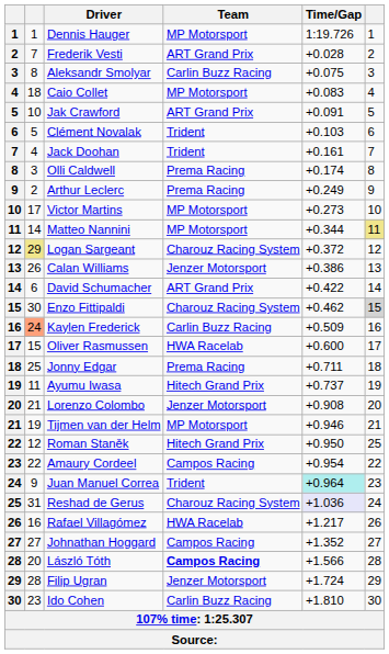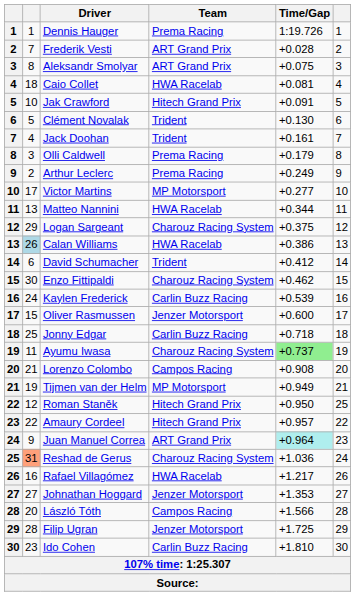Dennis Hauger | Team: MP Motorsport -> Prema Racing
Aleksandr Smolyar | Team: Carlin Buzz Racing -> ART Grand Prix
Caio Collet | Team: MP Motorsport -> HWA Racelab
Caio Collet | Time/Gap: +0.083 -> +0.081
Jak Crawford | Team: ART Grand Prix -> Hitech Grand Prix
Clément Novalak | Time/Gap: +0.103 -> +0.130
Olli Caldwell | Time/Gap: +0.174 -> +0.179
Victor Martins | Time/Gap: +0.273 -> +0.277
Matteo Nannini | column 2: 14 -> 13
Matteo Nannini | Team: MP Motorsport -> HWA Racelab
Matteo Nannini | column 6: khaki background -> no background
Logan Sargeant | column 2: khaki background -> no background
Logan Sargeant | Time/Gap: +0.372 -> +0.375
Calan Williams | column 2: no background -> lightblue background
Calan Williams | Team: Jenzer Motorsport -> HWA Racelab
David Schumacher | Team: ART Grand Prix -> Trident
David Schumacher | Time/Gap: +0.422 -> +0.412
Enzo Fittipaldi | column 6: lightgrey background -> no background
Kaylen Frederick | column 2: lightsalmon background -> no background
Kaylen Frederick | Time/Gap: +0.509 -> +0.539
Oliver Rasmussen | Team: HWA Racelab -> Jenzer Motorsport
Jonny Edgar | Team: Prema Racing -> Carlin Buzz Racing
Jonny Edgar | Time/Gap: +0.711 -> +0.718
Ayumu Iwasa | Team: Hitech Grand Prix -> Charouz Racing System
Ayumu Iwasa | Time/Gap: no background -> lightgreen background
Lorenzo Colombo | Team: Jenzer Motorsport -> Campos Racing
Tijmen van der Helm | Time/Gap: +0.946 -> +0.949
Amaury Cordeel | Team: Campos Racing -> Hitech Grand Prix
Amaury Cordeel | Time/Gap: +0.954 -> +0.957
Juan Manuel Correa | Team: Trident -> ART Grand Prix
Reshad de Gerus | column 2: no background -> lightsalmon background
Reshad de Gerus | Time/Gap: lavender background -> no background
Johnathan Hoggard | Team: Campos Racing -> Jenzer Motorsport
Johnathan Hoggard | Time/Gap: +1.352 -> +1.353
László Tóth | Team: bold -> normal
Filip Ugran | Time/Gap: +1.724 -> +1.725
